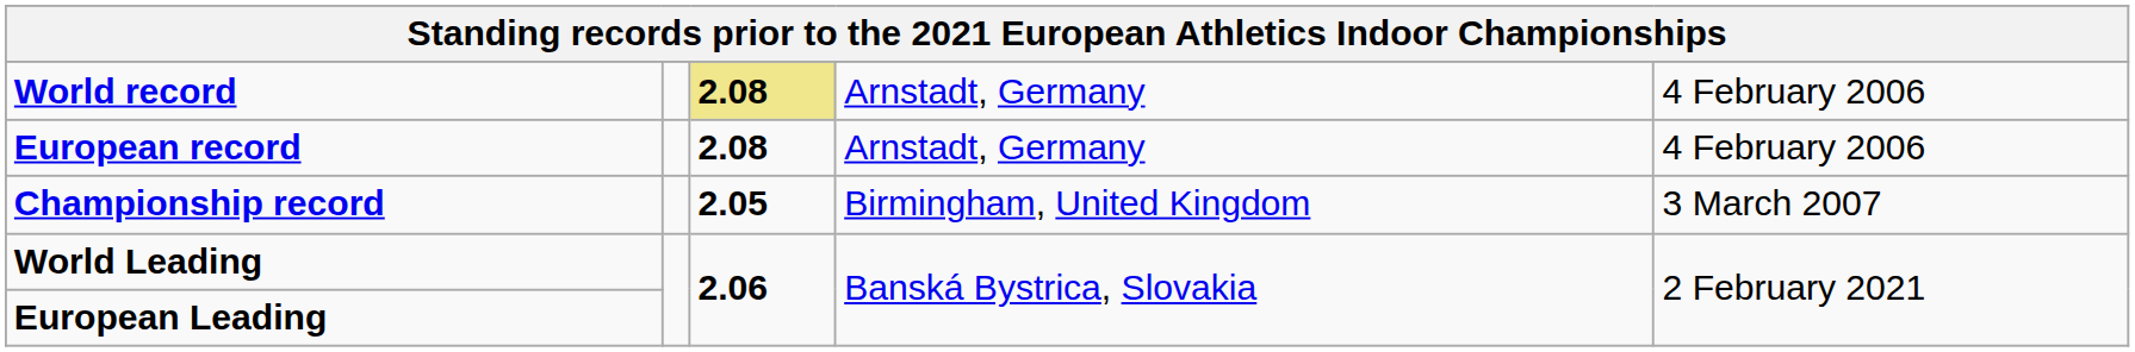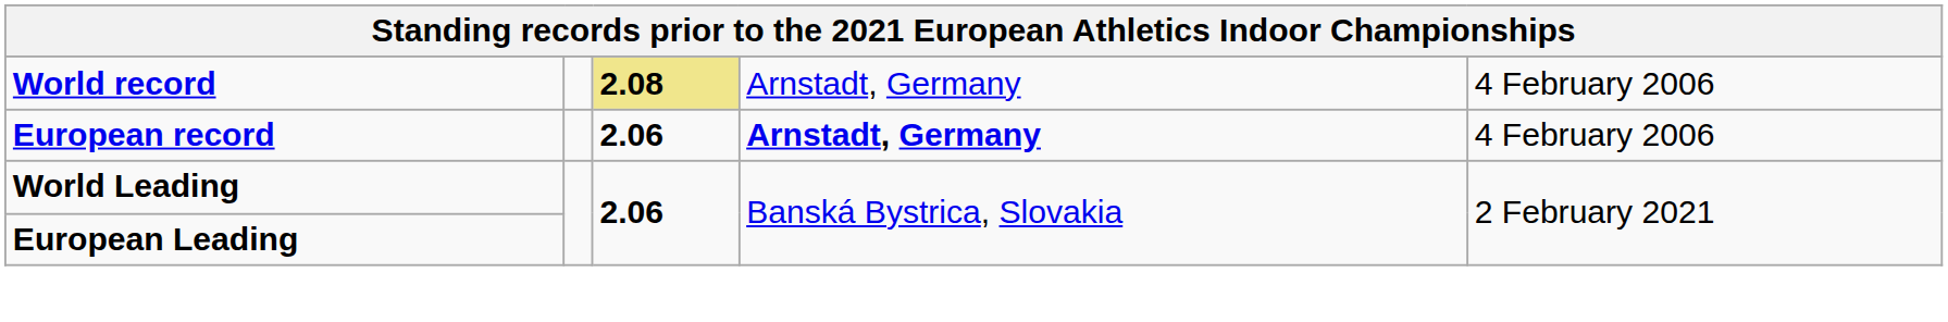European record | column 3: 2.08 -> 2.06
European record | column 4: normal -> bold
- row: Championship record | 2.05 | Birmingham, United Kingdom | 3 March 2007
